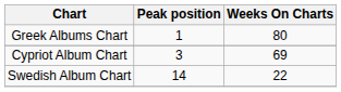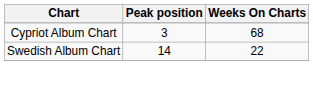- row: Greek Albums Chart | 1 | 80
Cypriot Album Chart | Weeks On Charts: 69 -> 68
